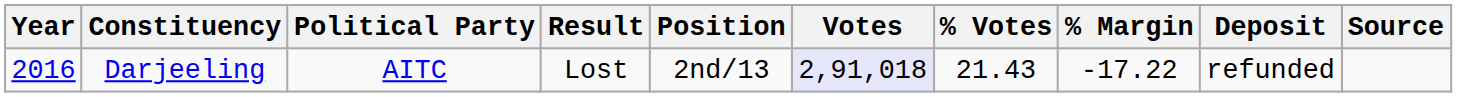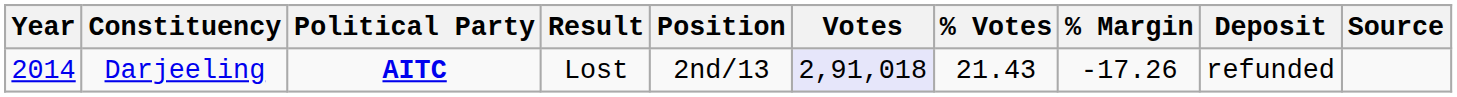Darjeeling | Year: 2016 -> 2014
Darjeeling | Political Party: normal -> bold
Darjeeling | % Margin: -17.22 -> -17.26
